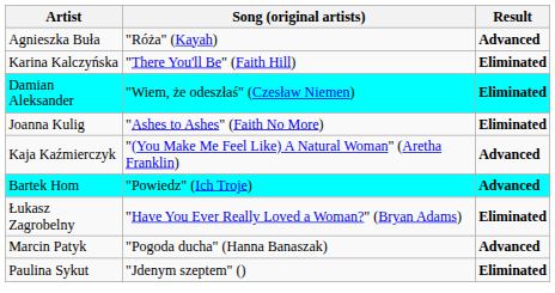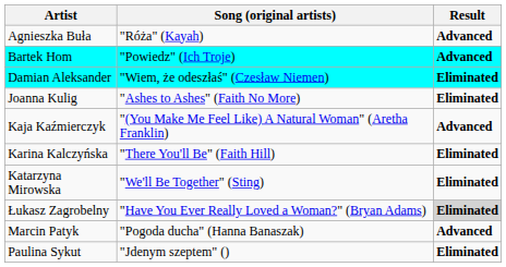rows swapped: Bartek Hom <-> Karina Kalczyńska
+ row: Katarzyna Mirowska | "We'll Be Together" (Sting) | Eliminated
Łukasz Zagrobelny | Result: no background -> lightgrey background
